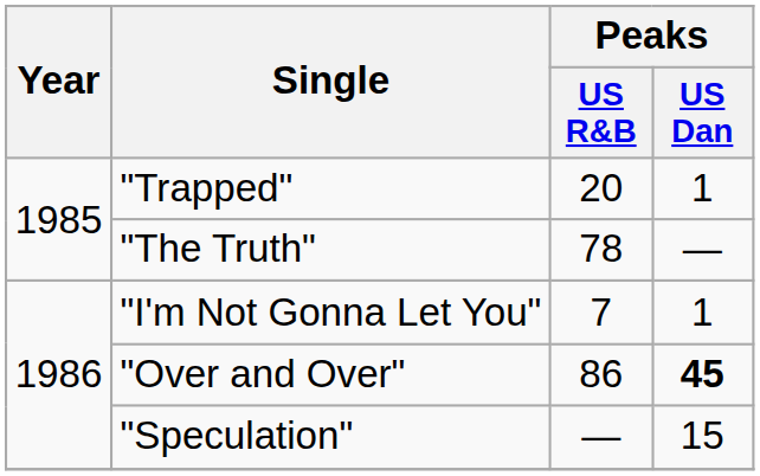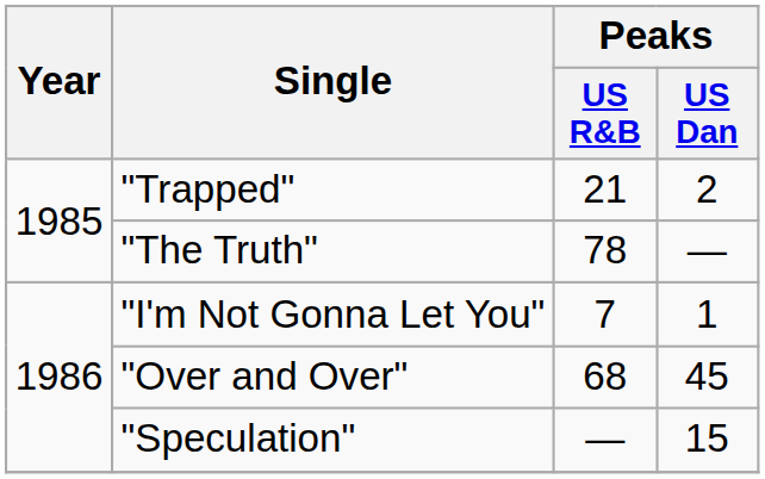"Trapped" | Peaks / US R&B: 20 -> 21
"Trapped" | Peaks / US Dan: 1 -> 2
"Over and Over" | Peaks / US R&B: 86 -> 68
"Over and Over" | Peaks / US Dan: bold -> normal
